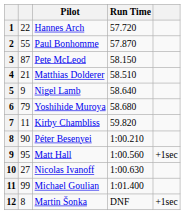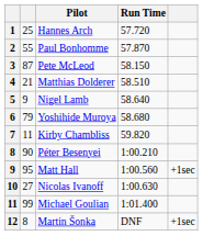Hannes Arch | column 2: 22 -> 25
